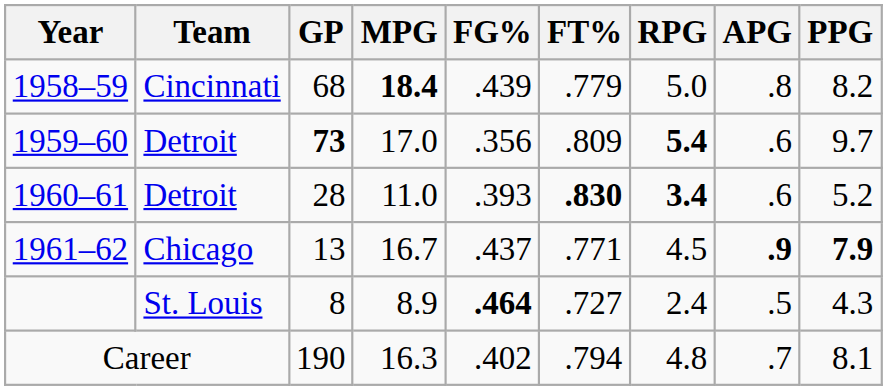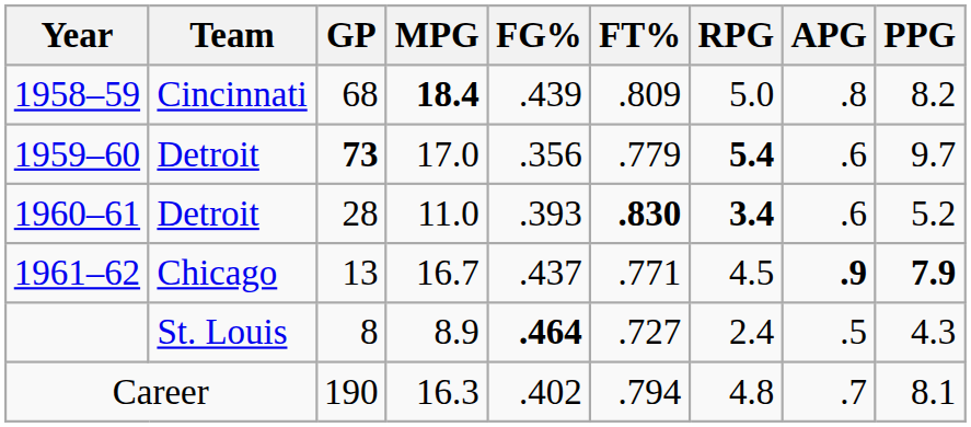1958–59 | FT%: .779 -> .809
1959–60 | FT%: .809 -> .779
